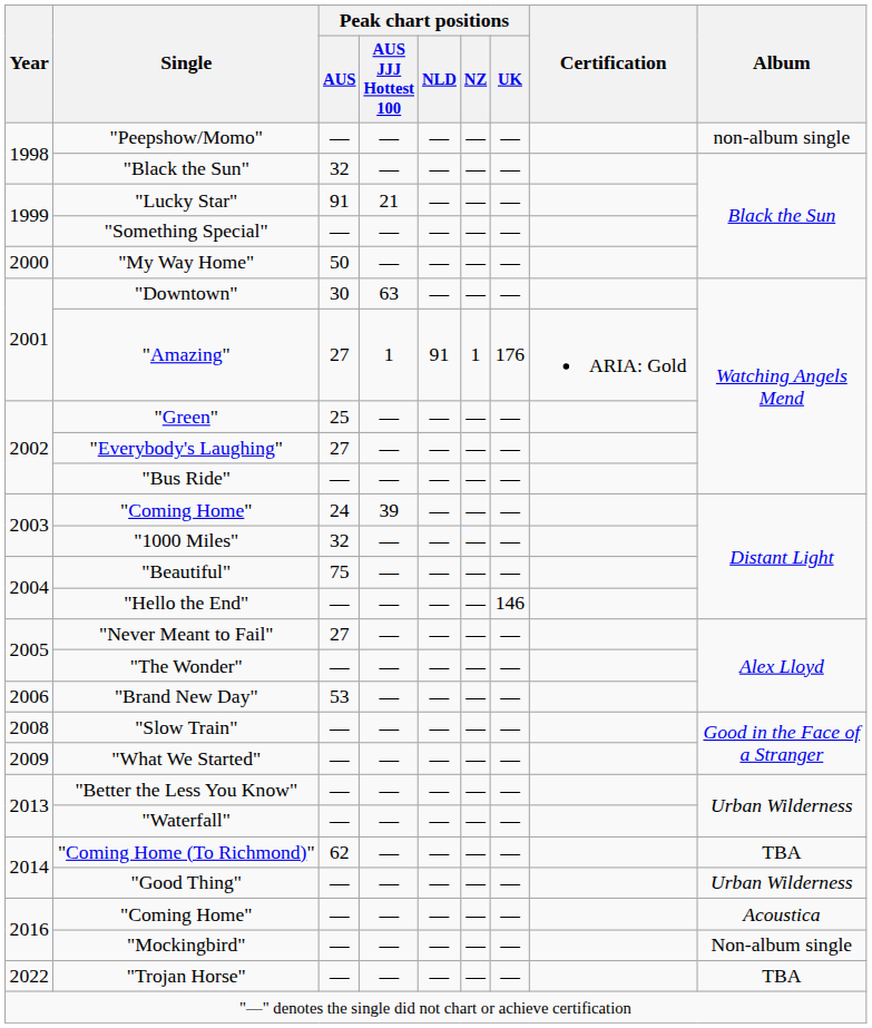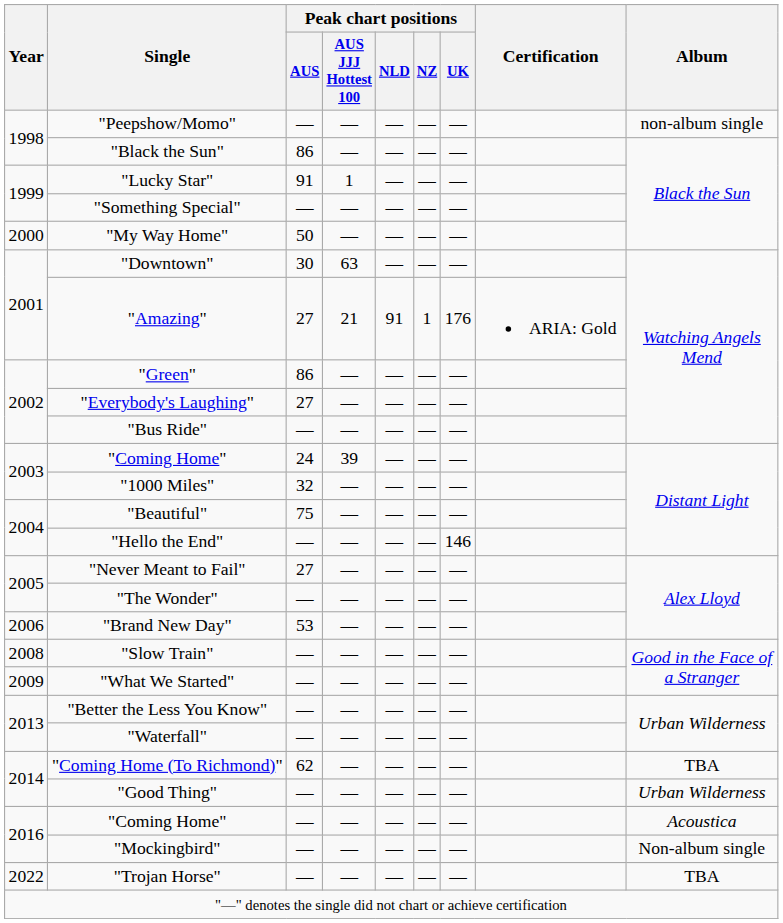"Black the Sun" | Peak chart positions / AUS: 32 -> 86
"Lucky Star" | Peak chart positions / AUS JJJ Hottest 100: 21 -> 1
"Amazing" | Peak chart positions / AUS JJJ Hottest 100: 1 -> 21
"Green" | Peak chart positions / AUS: 25 -> 86
